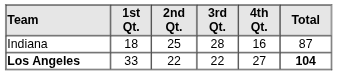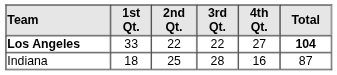rows swapped: Indiana <-> Los Angeles
